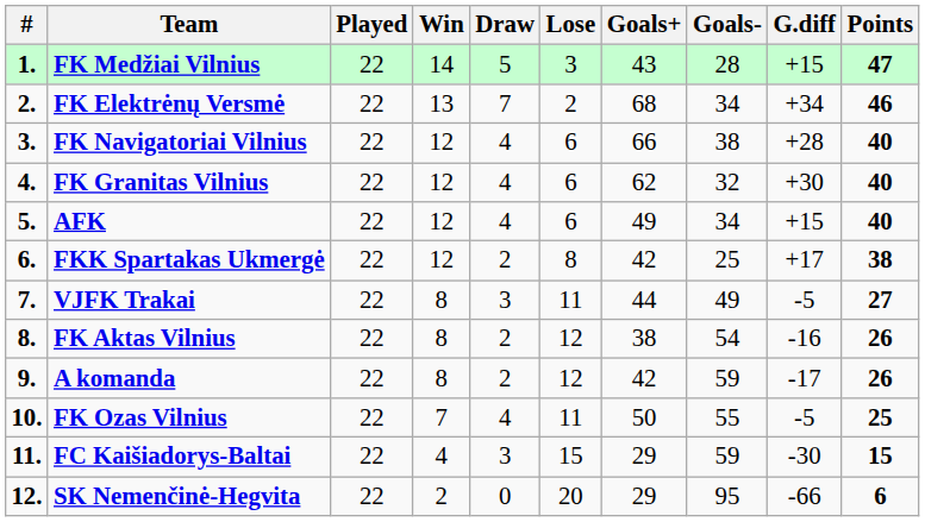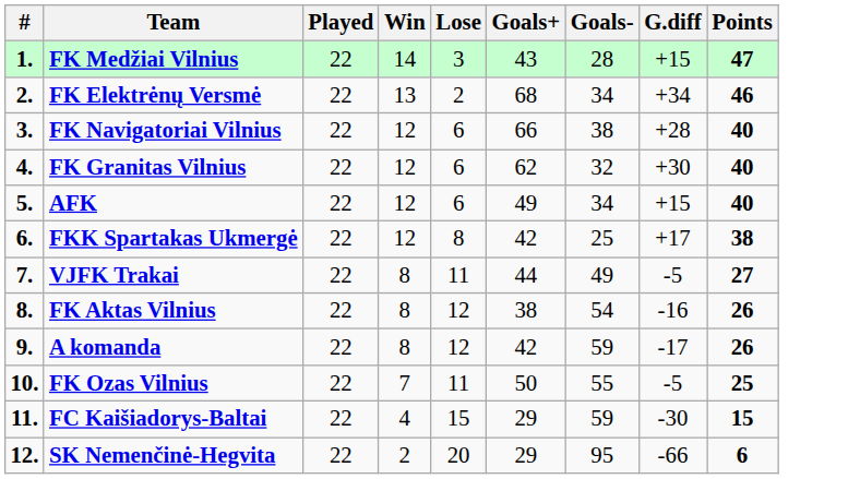- column: Draw | 5 | 7 | 4 | 4 | 4 | 2 | 3 | 2 | 2 | 4 | 3 | 0
